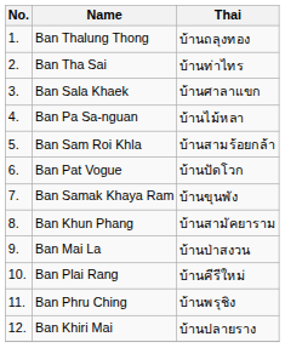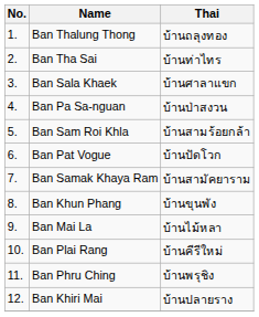Ban Pa Sa-nguan | Thai: บ้านไม้หลา -> บ้านป่าสงวน
Ban Samak Khaya Ram | Thai: บ้านขุนพัง -> บ้านสามัคยาราม
Ban Khun Phang | Thai: บ้านสามัคยาราม -> บ้านขุนพัง
Ban Mai La | Thai: บ้านป่าสงวน -> บ้านไม้หลา
